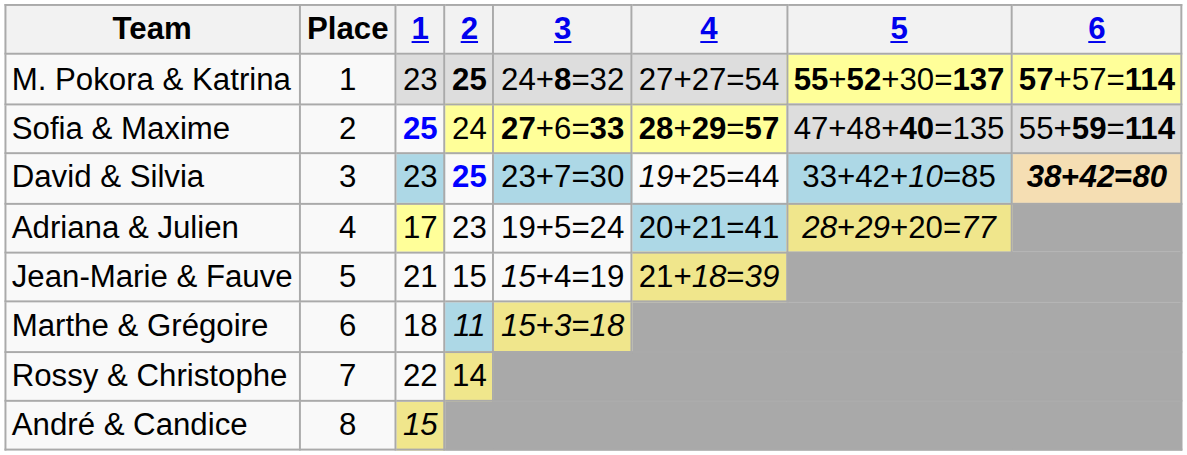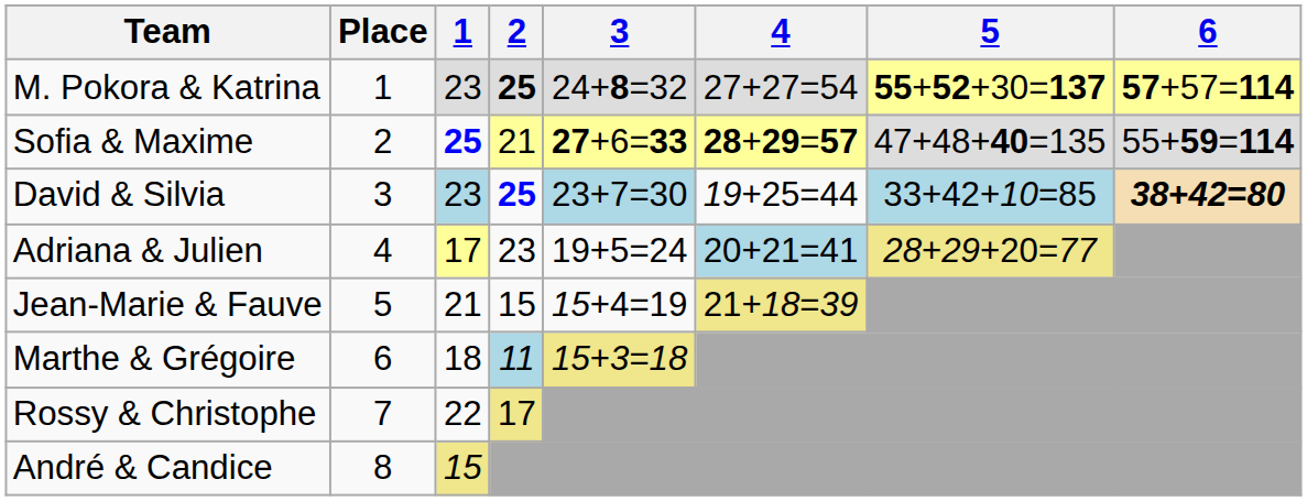Sofia & Maxime | 2: 24 -> 21
Rossy & Christophe | 2: 14 -> 17
